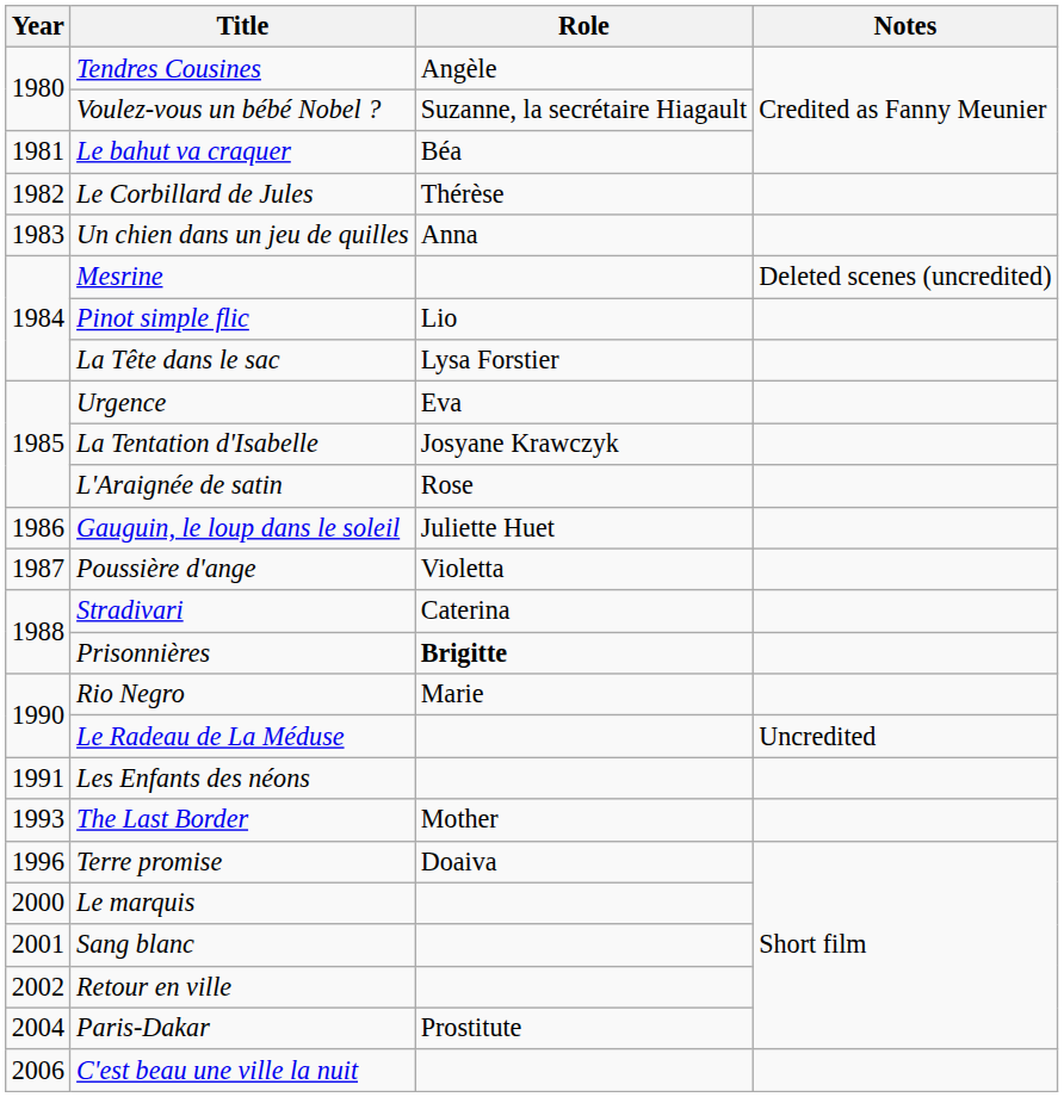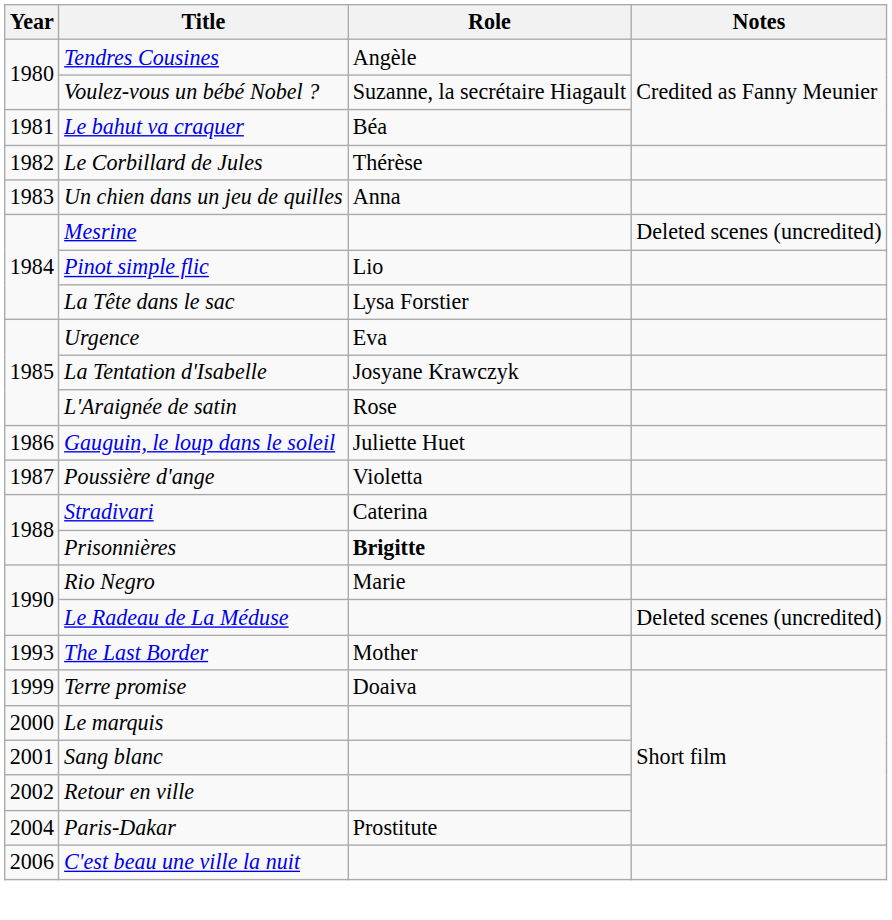Le Radeau de La Méduse | Notes: Uncredited -> Deleted scenes (uncredited)
- row: 1991 | Les Enfants des néons
Terre promise | Year: 1996 -> 1999
